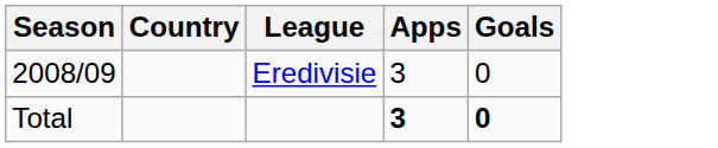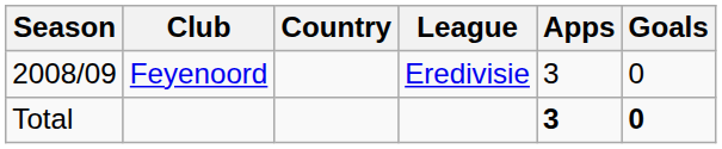+ column: Club | Feyenoord
